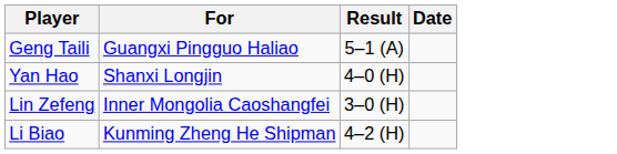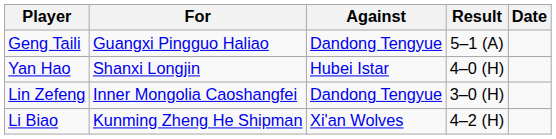+ column: Against | Dandong Tengyue | Hubei Istar | Dandong Tengyue | Xi'an Wolves
